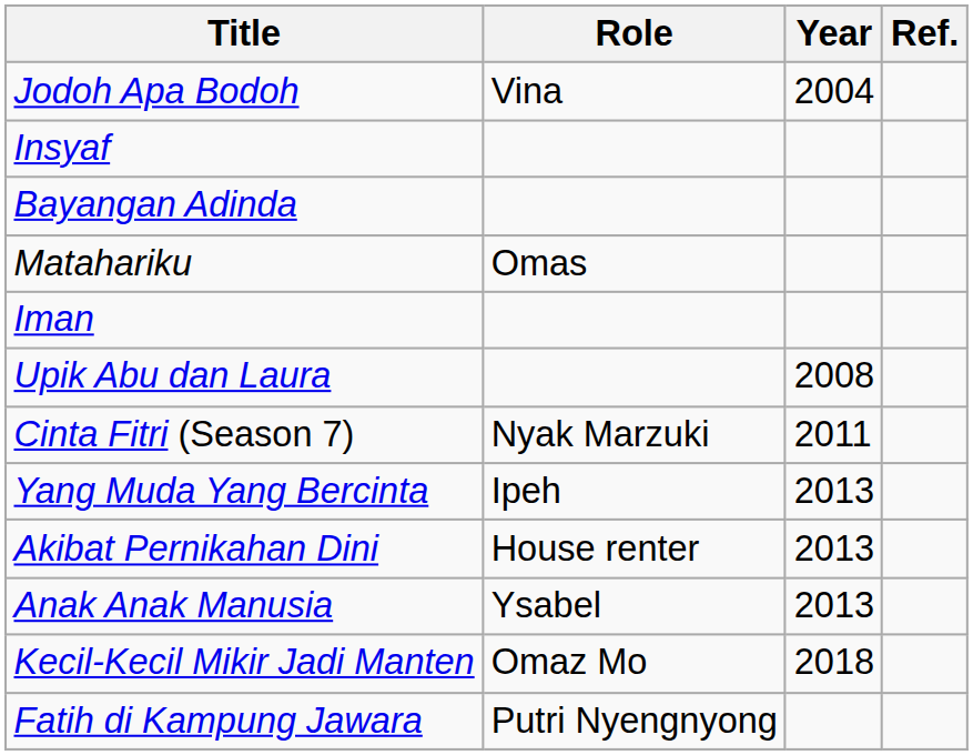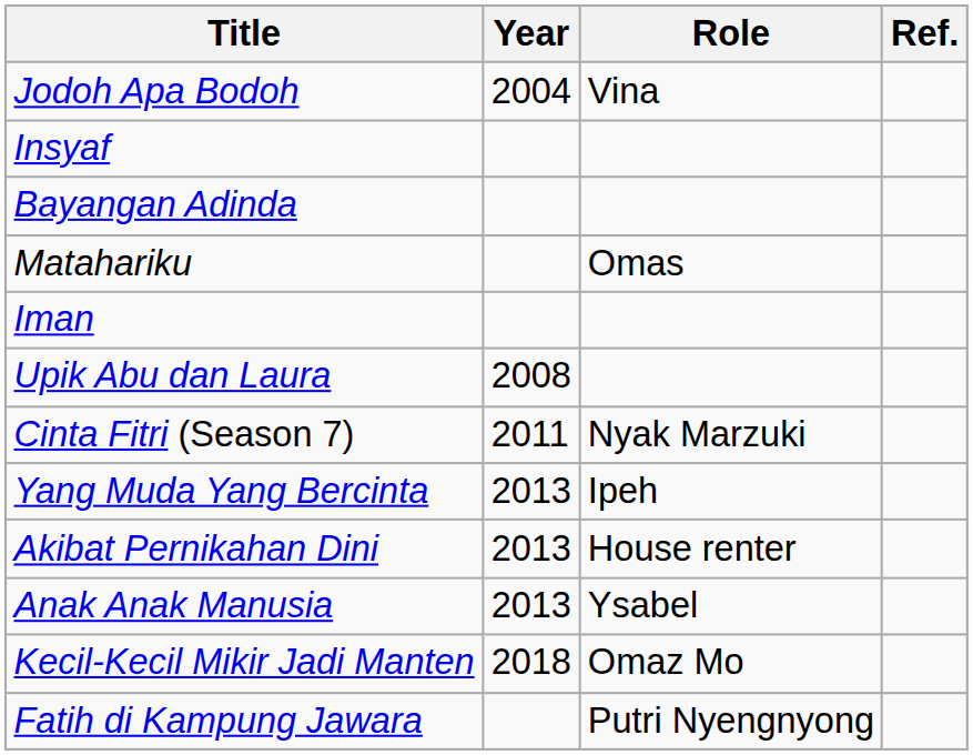columns swapped: Year <-> Role
